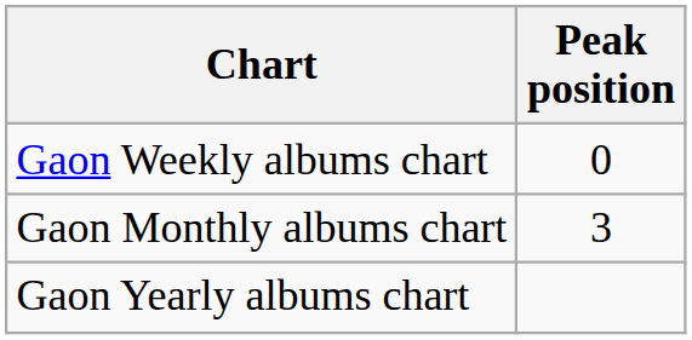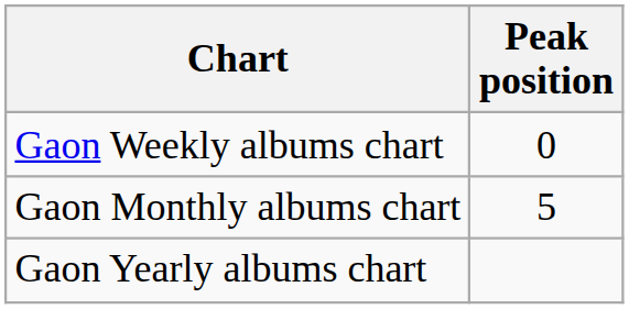Gaon Monthly albums chart | Peak position: 3 -> 5
